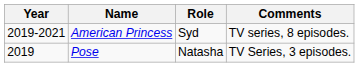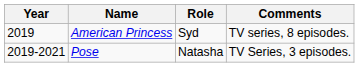American Princess | Year: 2019-2021 -> 2019
Pose | Year: 2019 -> 2019-2021
